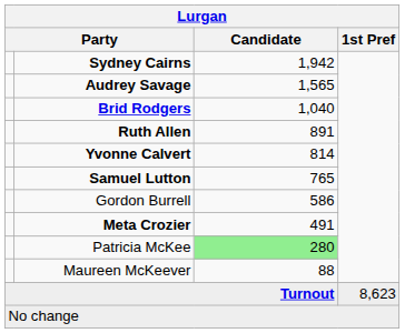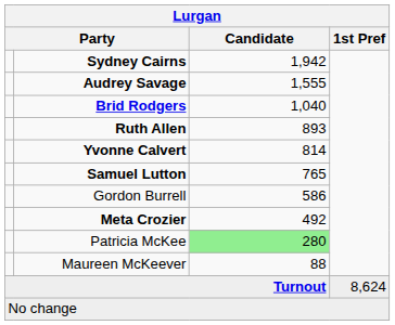Audrey Savage | Candidate: 1,565 -> 1,555
Ruth Allen | Candidate: 891 -> 893
Meta Crozier | Candidate: 491 -> 492
Turnout | 1st Pref: 8,623 -> 8,624
